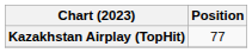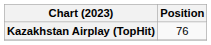Kazakhstan Airplay (TopHit) | Position: 77 -> 76
